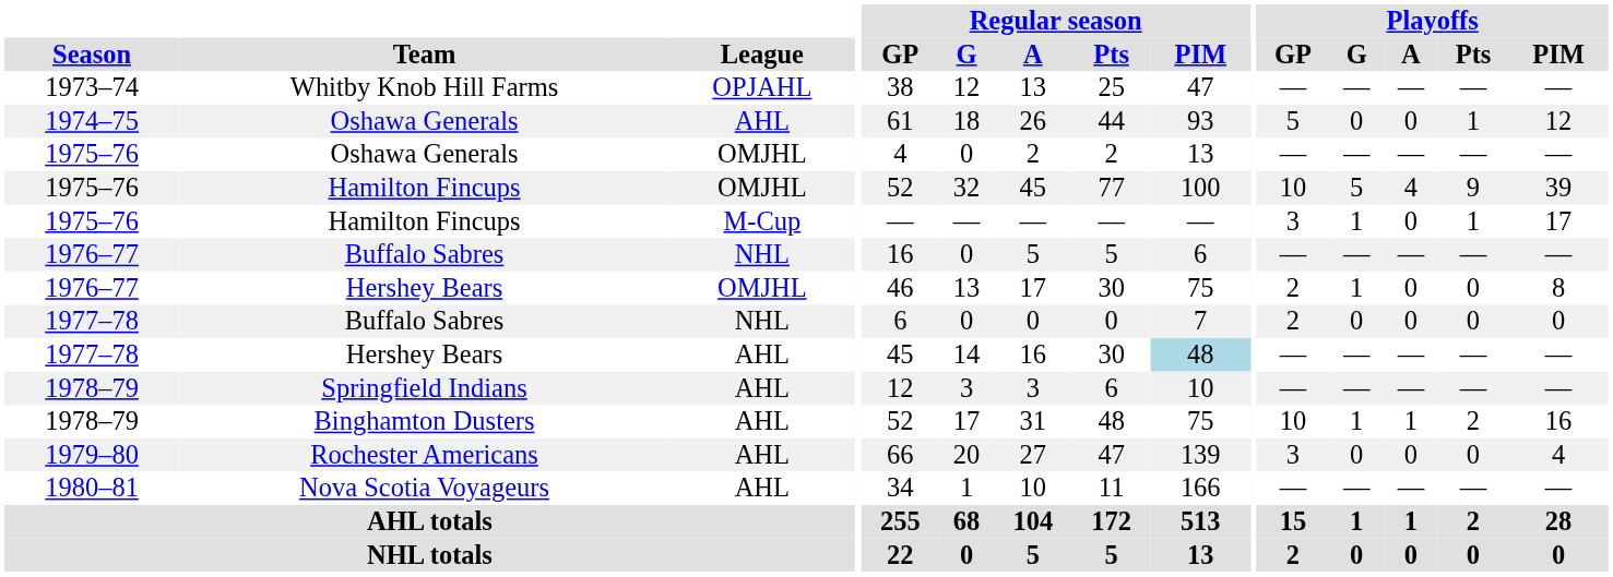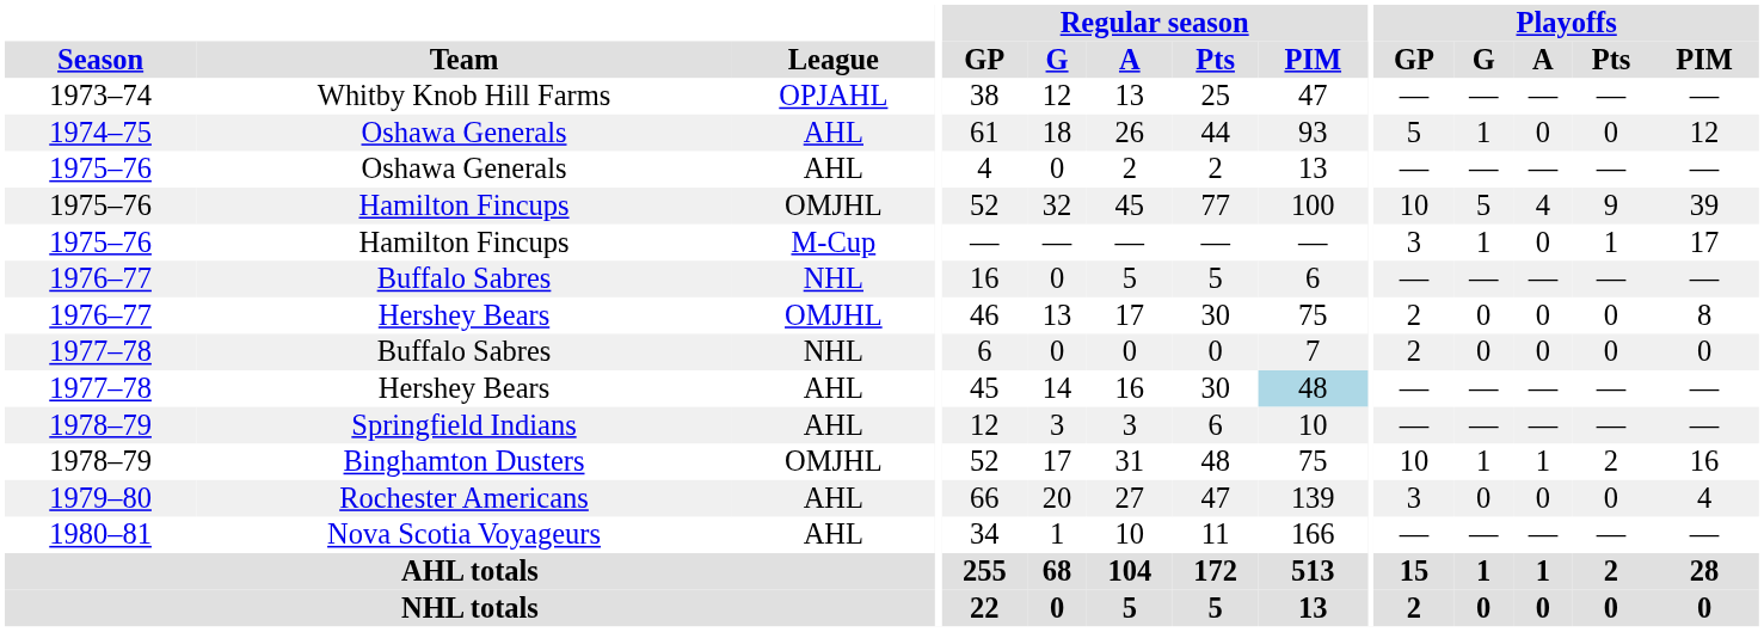1974–75 / Oshawa Generals | Playoffs / G: 0 -> 1
1974–75 / Oshawa Generals | Playoffs / Pts: 1 -> 0
1975–76 / Oshawa Generals | League: OMJHL -> AHL
1976–77 / Hershey Bears | Playoffs / G: 1 -> 0
Binghamton Dusters | League: AHL -> OMJHL
